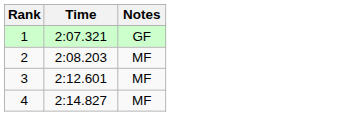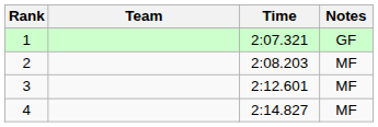+ column: Team
